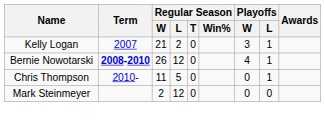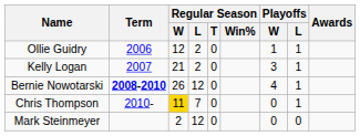+ row: Ollie Guidry | 2006 | 12 | 2 | 0 | 1 | 1
Chris Thompson | Regular Season / W: no background -> gold background
Chris Thompson | Regular Season / L: 5 -> 7
